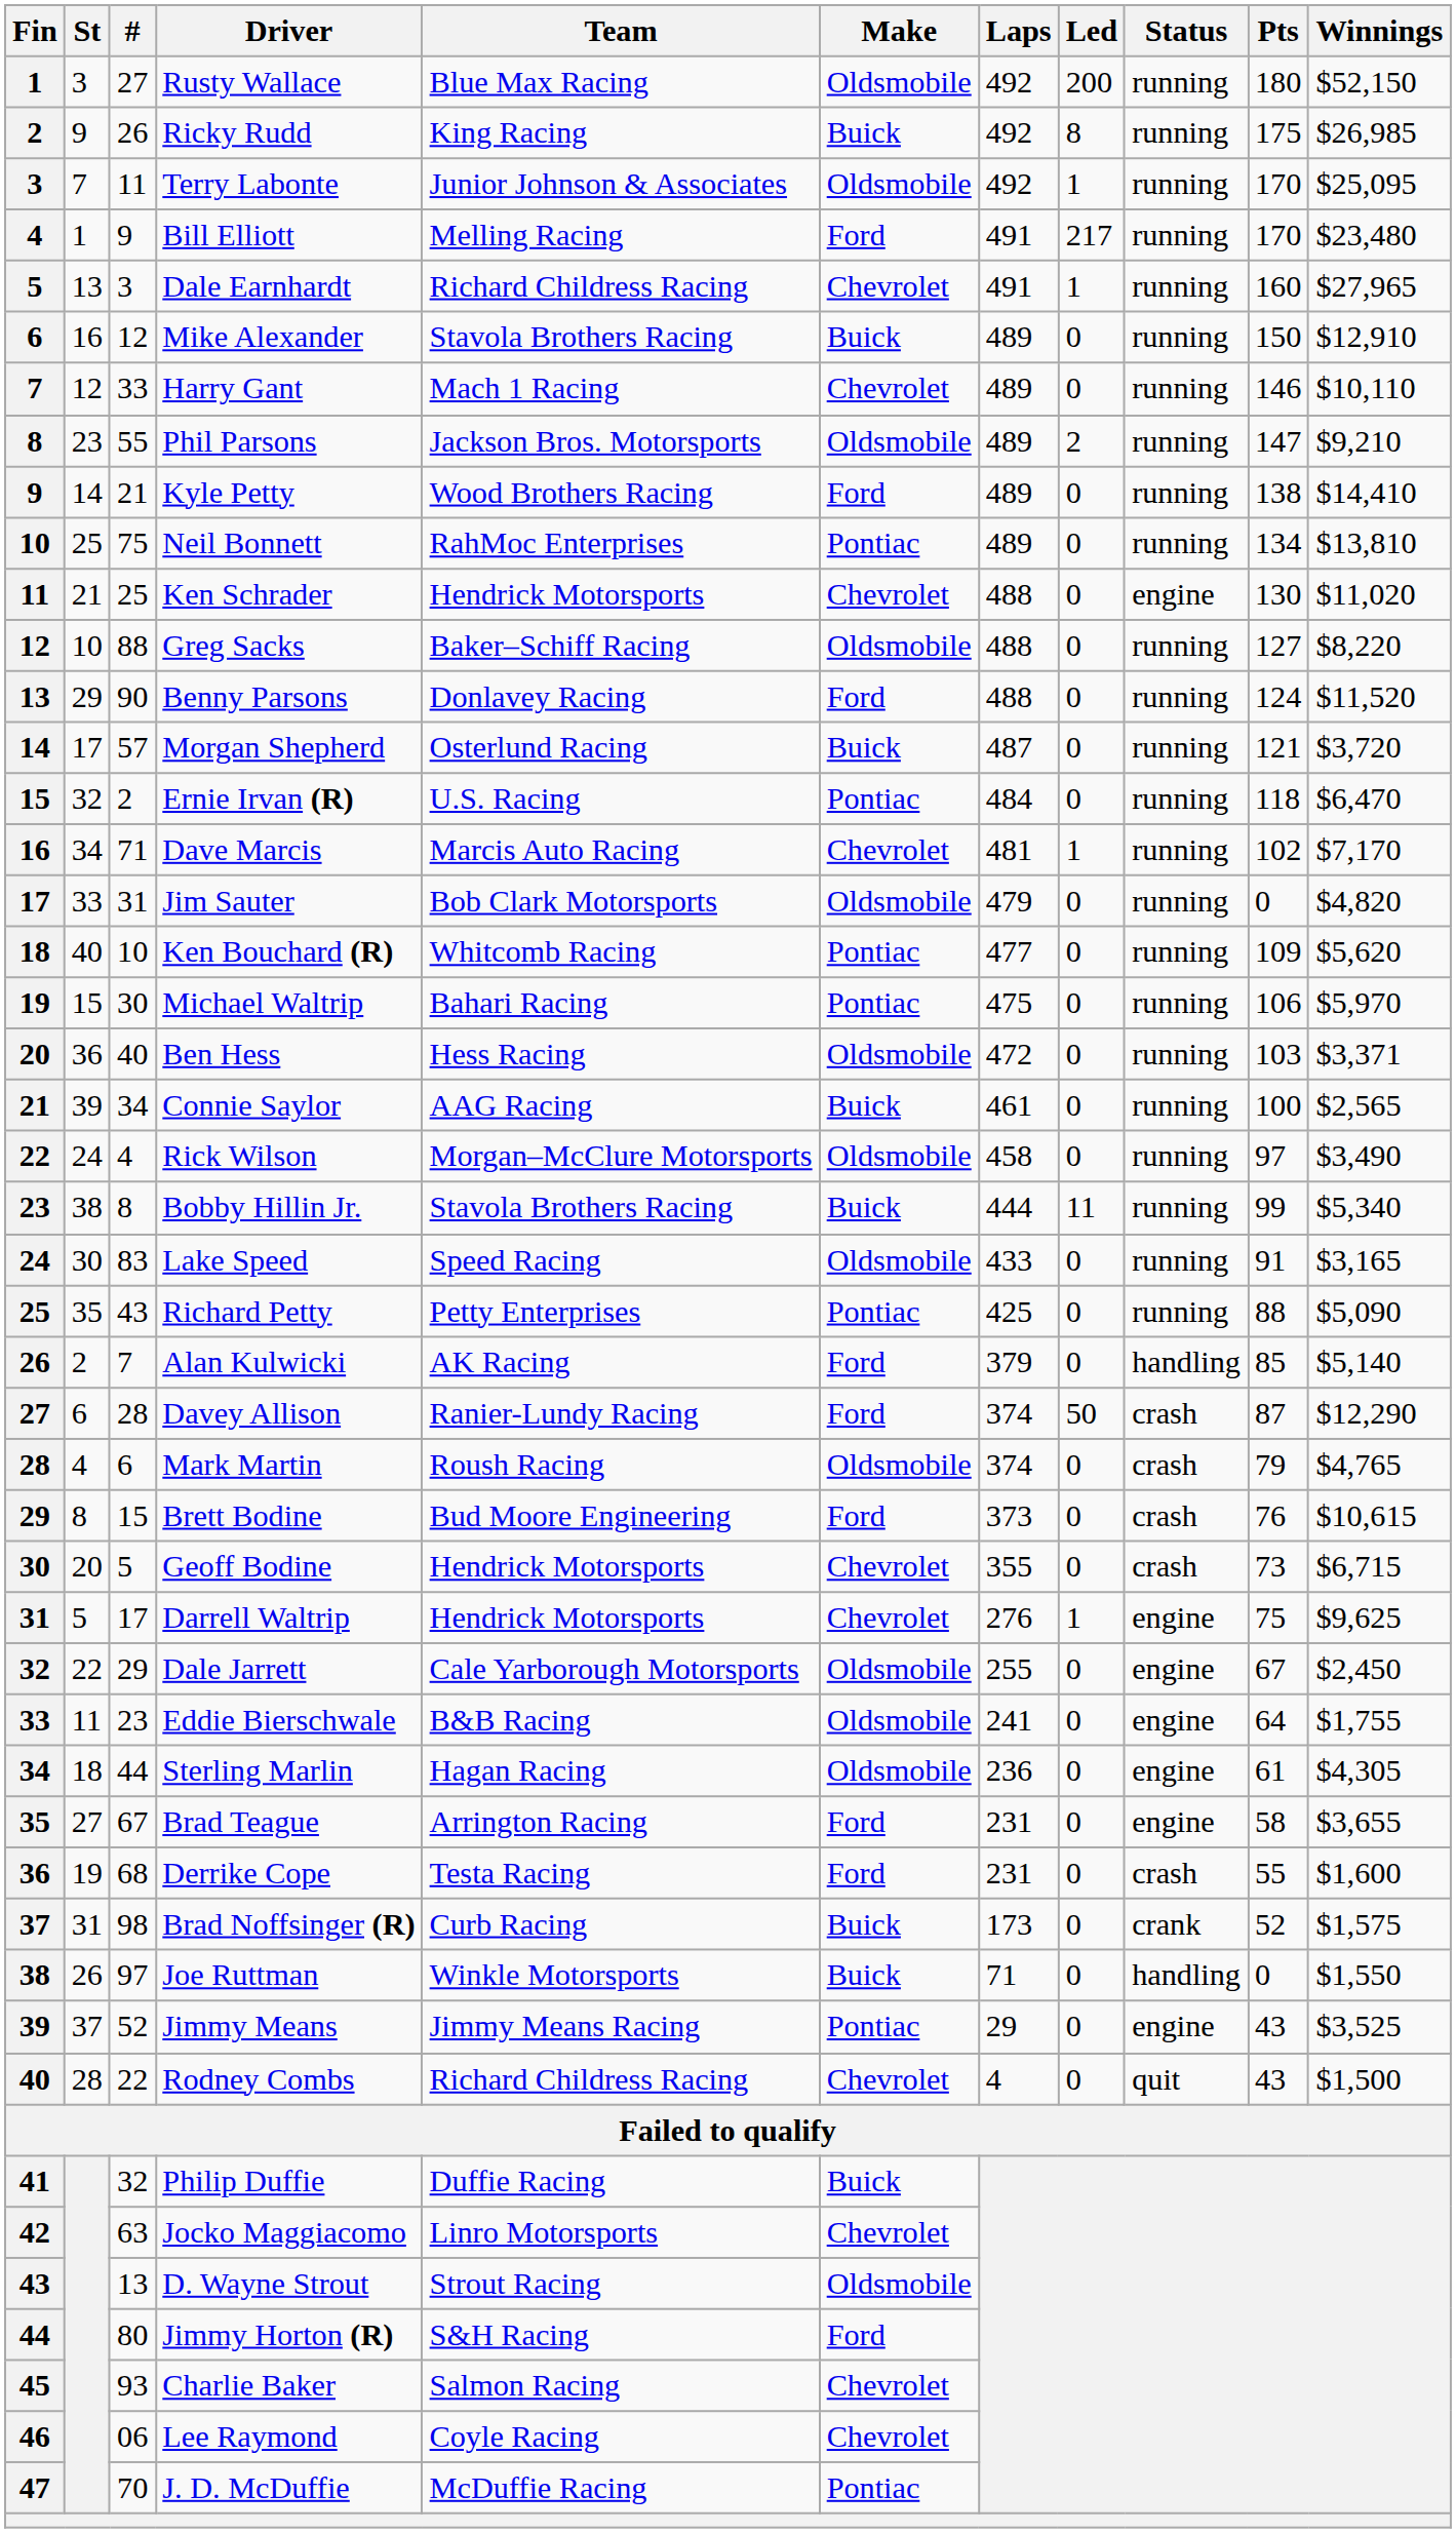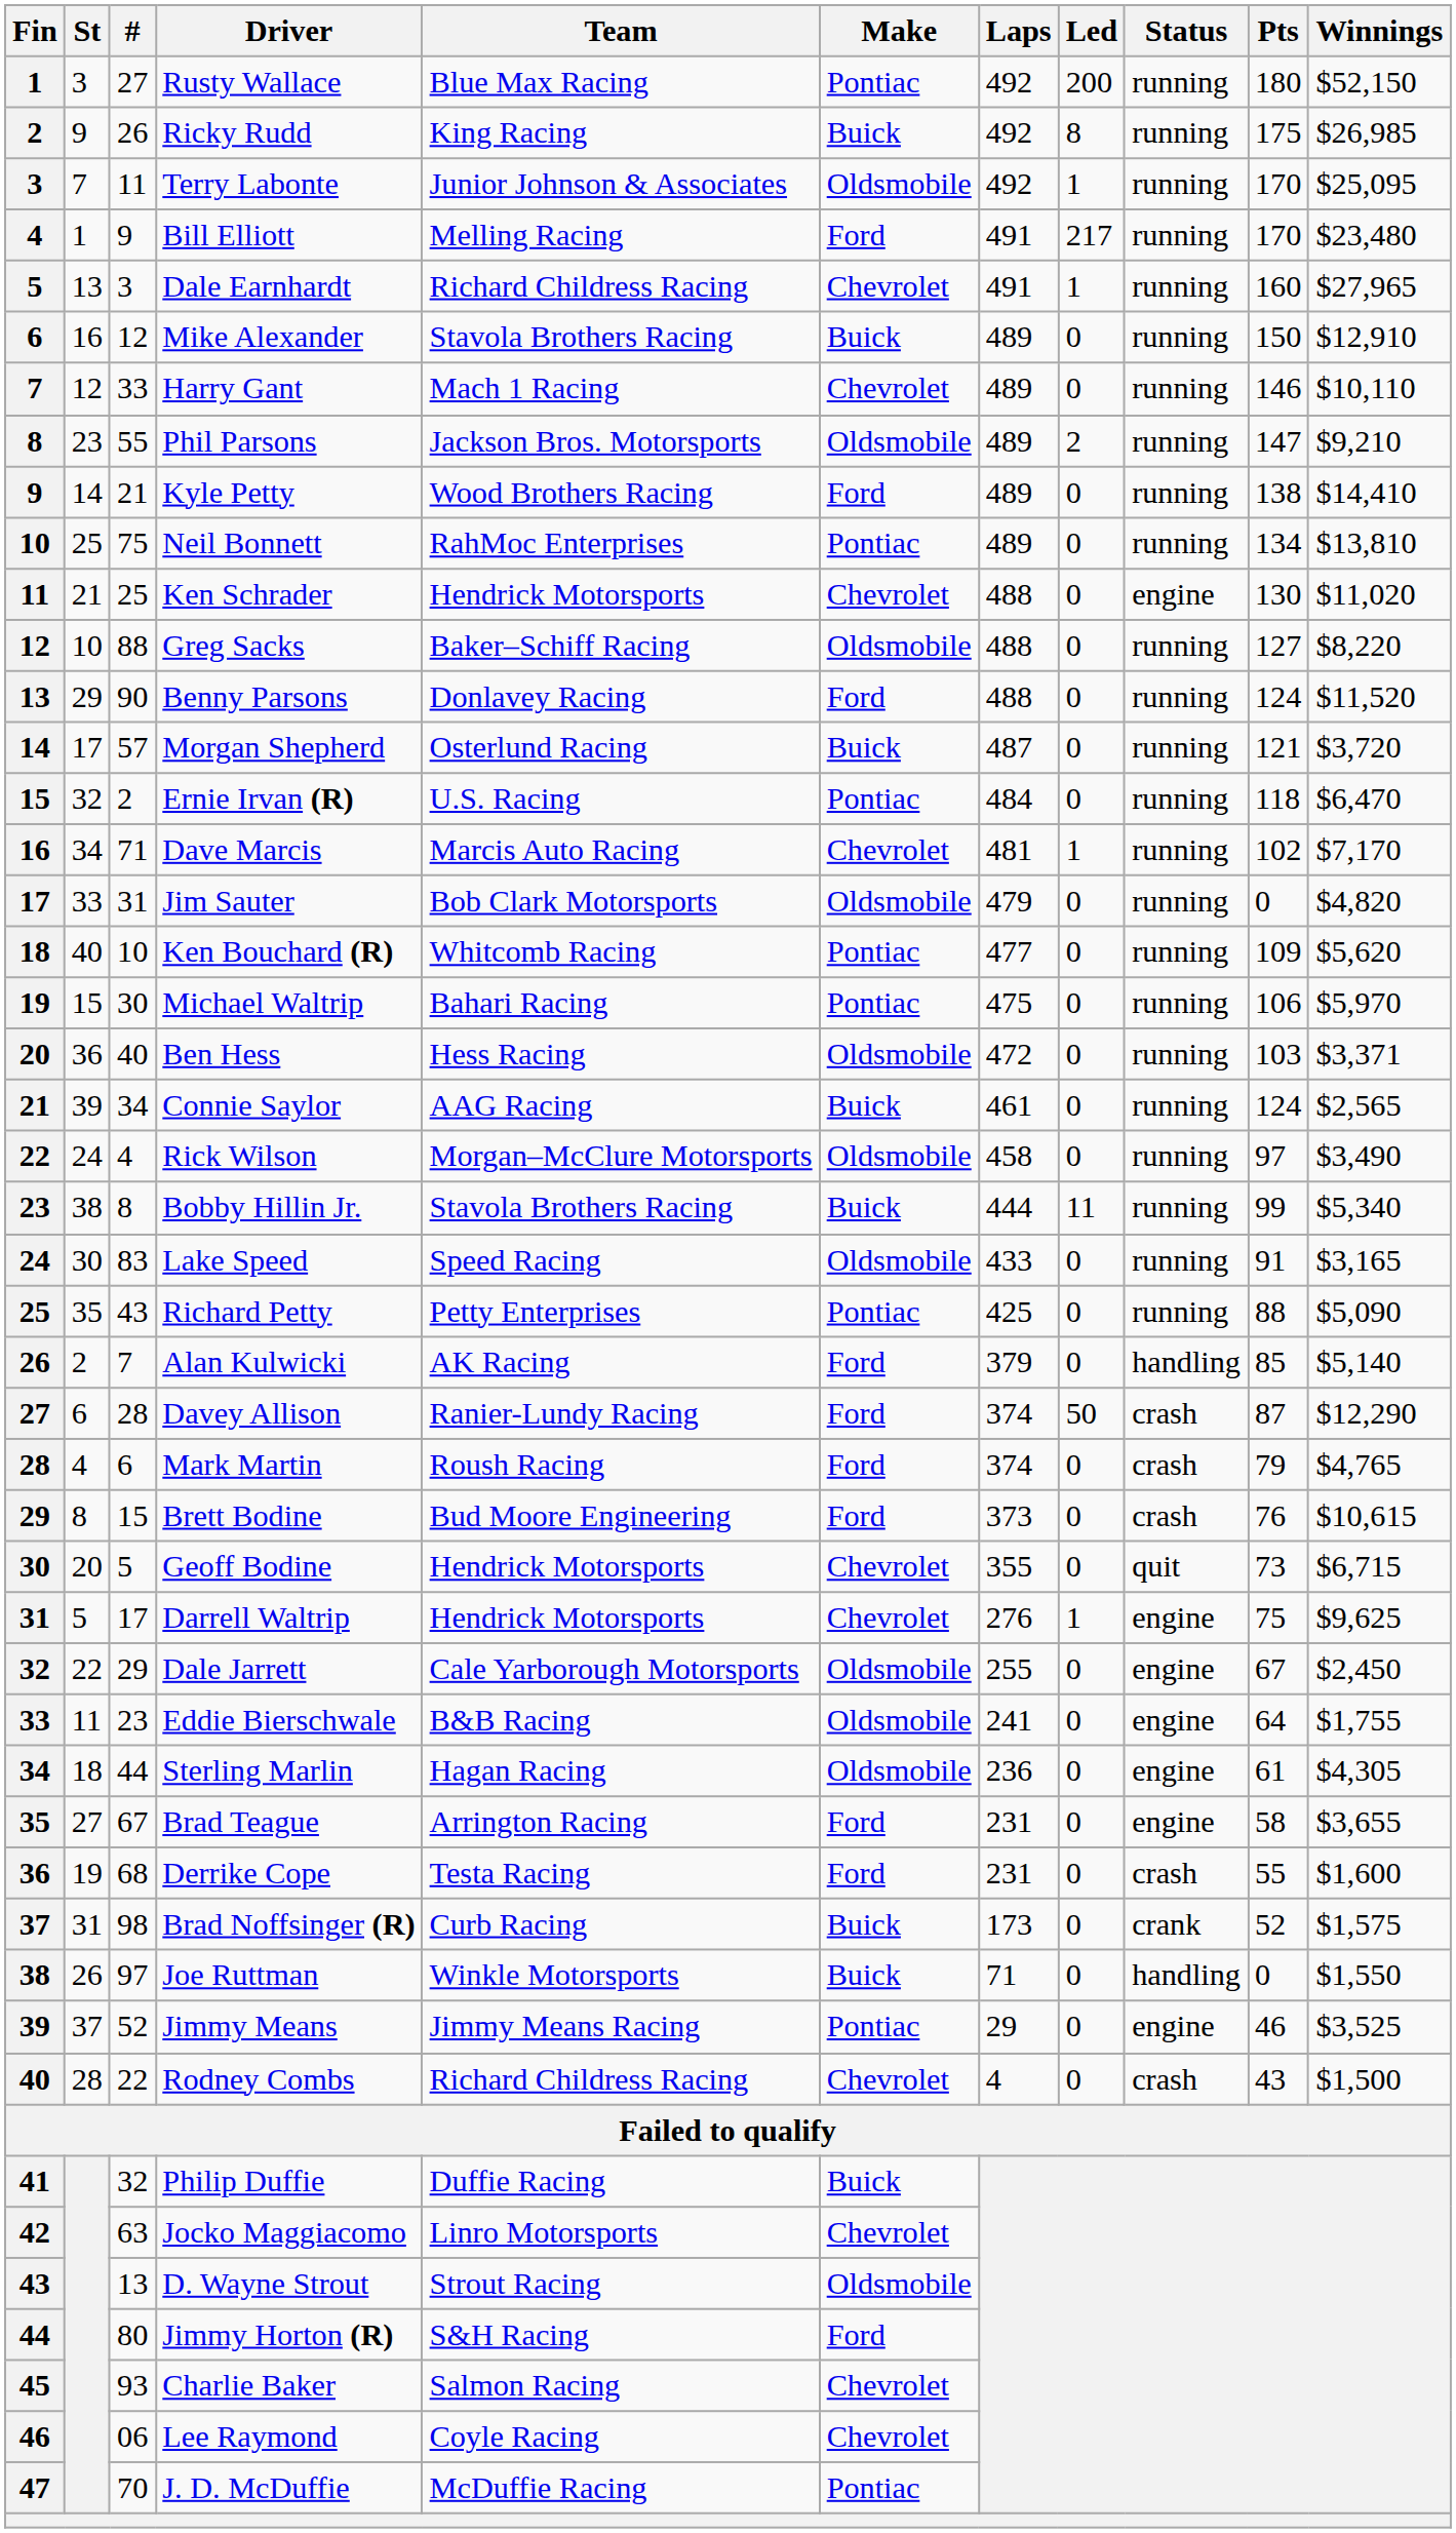Rusty Wallace | Make: Oldsmobile -> Pontiac
Connie Saylor | Pts: 100 -> 124
Mark Martin | Make: Oldsmobile -> Ford
Geoff Bodine | Status: crash -> quit
Jimmy Means | Pts: 43 -> 46
Rodney Combs | Status: quit -> crash
